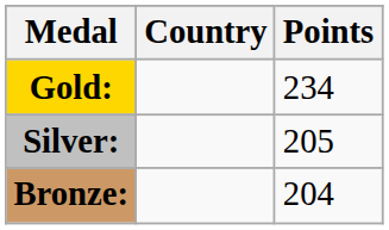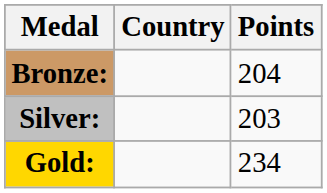rows swapped: Gold: <-> Bronze:
Silver: | Points: 205 -> 203
